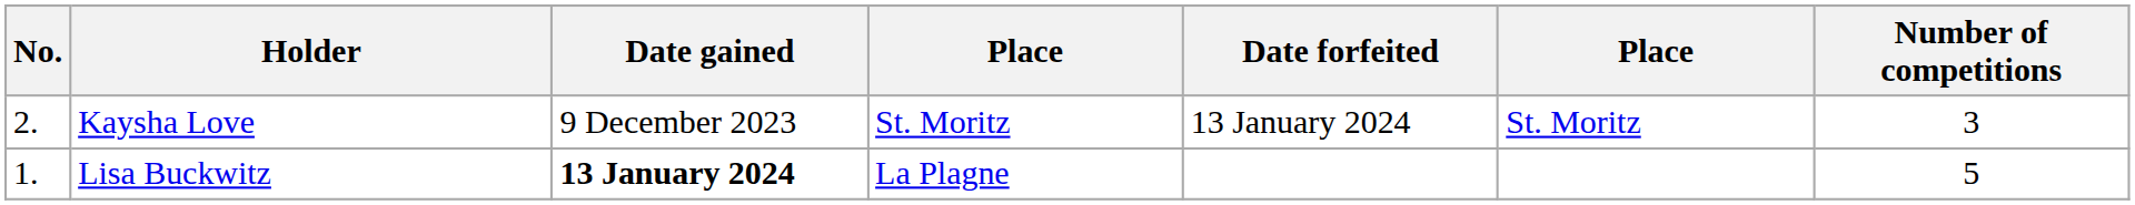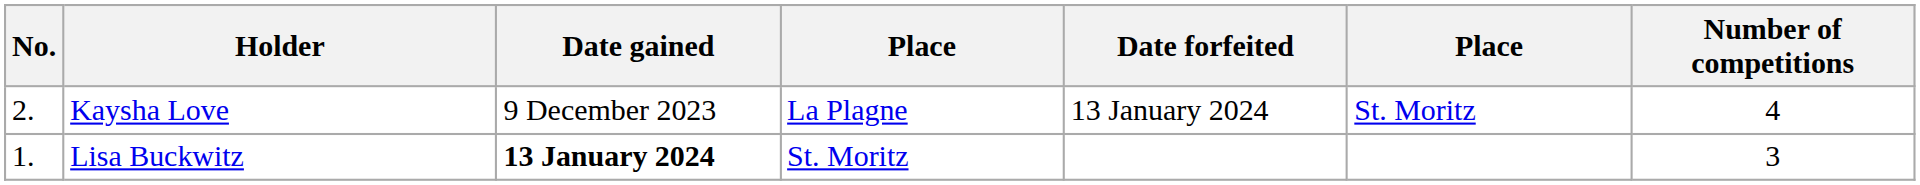Kaysha Love | column 4: St. Moritz -> La Plagne
Kaysha Love | Number of competitions: 3 -> 4
Lisa Buckwitz | column 4: La Plagne -> St. Moritz
Lisa Buckwitz | Number of competitions: 5 -> 3
